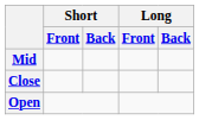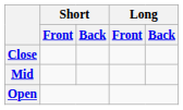rows swapped: Close <-> Mid
